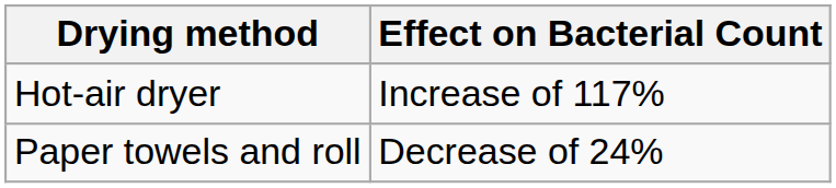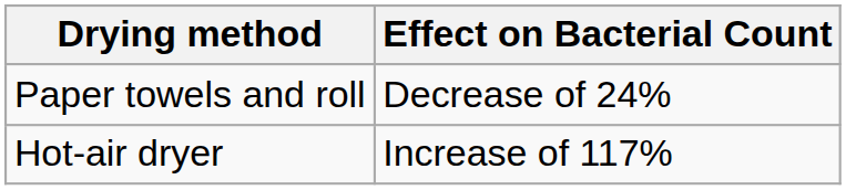rows swapped: Paper towels and roll <-> Hot-air dryer
